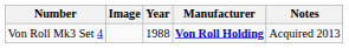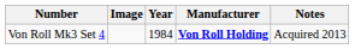Von Roll Mk3 Set 4 | Year: 1988 -> 1984
